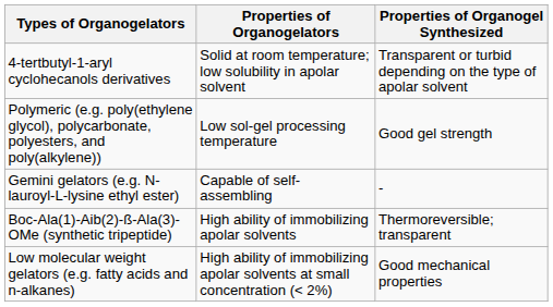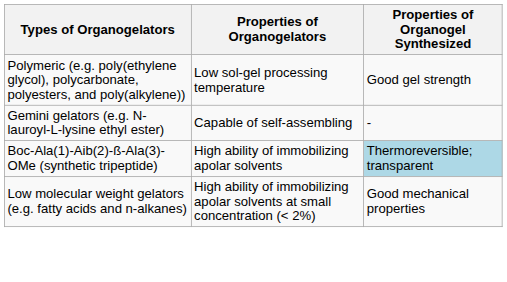- row: 4-tertbutyl-1-aryl cyclohecanols derivatives | Solid at room temperature; low solubility in apolar solvent | Transparent or turbid depending on the type of apolar solvent
Boc-Ala(1)-Aib(2)-ß-Ala(3)-OMe (synthetic tripeptide) | Properties of Organogel Synthesized: no background -> lightblue background
